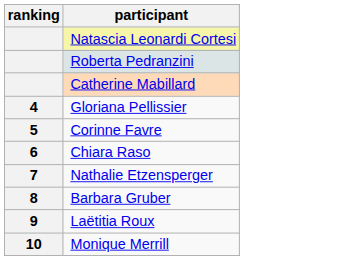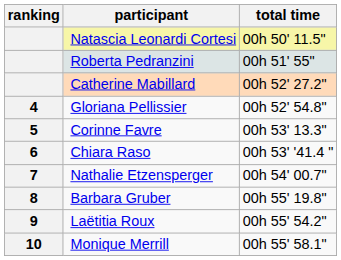+ column: total time | 00h 50' 11.5" | 00h 51' 55" | 00h 52' 27.2" | 00h 52' 54.8" | 00h 53' 13.3" | 00h 53' '41.4 " | 00h 54' 00.7" | 00h 55' 19.8" | 00h 55' 54.2" | 00h 55' 58.1"
